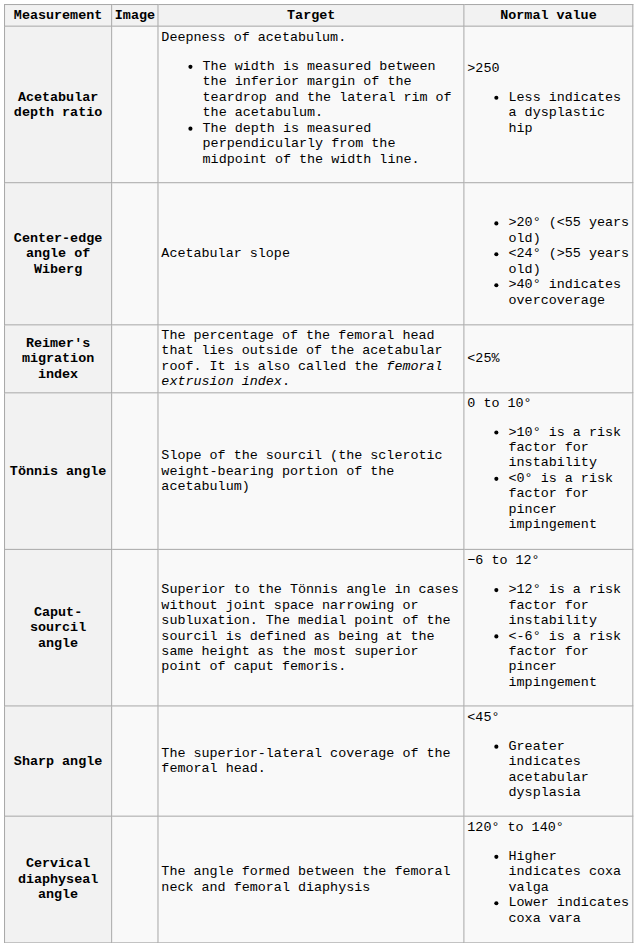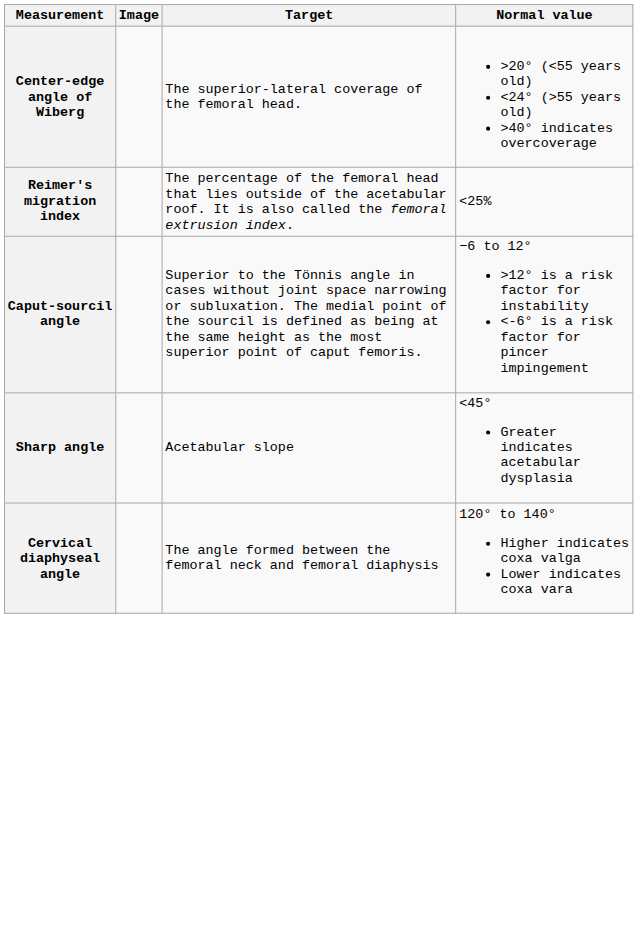- row: Acetabular depth ratio | Deepness of acetabulum. The width is measured between the inferior margin of the teardrop and the lateral rim of the acetabulum. The depth is measured perpendicularly from the midpoint of the width line. | >250 Less indicates a dysplastic hip
Center-edge angle of Wiberg | Target: Acetabular slope -> The superior-lateral coverage of the femoral head.
- row: Tönnis angle | Slope of the sourcil (the sclerotic weight-bearing portion of the acetabulum) | 0 to 10° >10° is a risk factor for instability <0° is a risk factor for pincer impingement
Sharp angle | Target: The superior-lateral coverage of the femoral head. -> Acetabular slope
